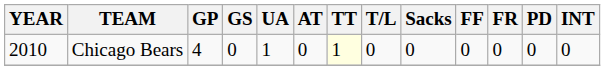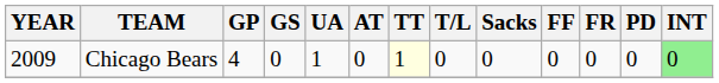Chicago Bears | YEAR: 2010 -> 2009
Chicago Bears | INT: no background -> lightgreen background
